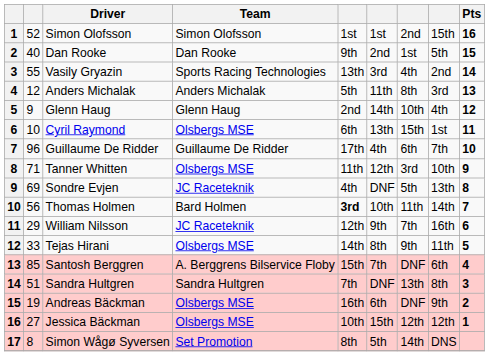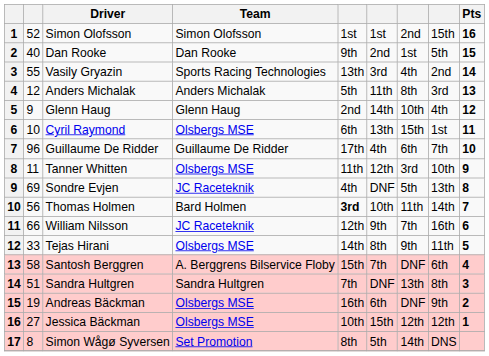Tanner Whitten | column 2: 71 -> 11
William Nilsson | column 2: 29 -> 66
Santosh Berggren | column 2: 85 -> 58
